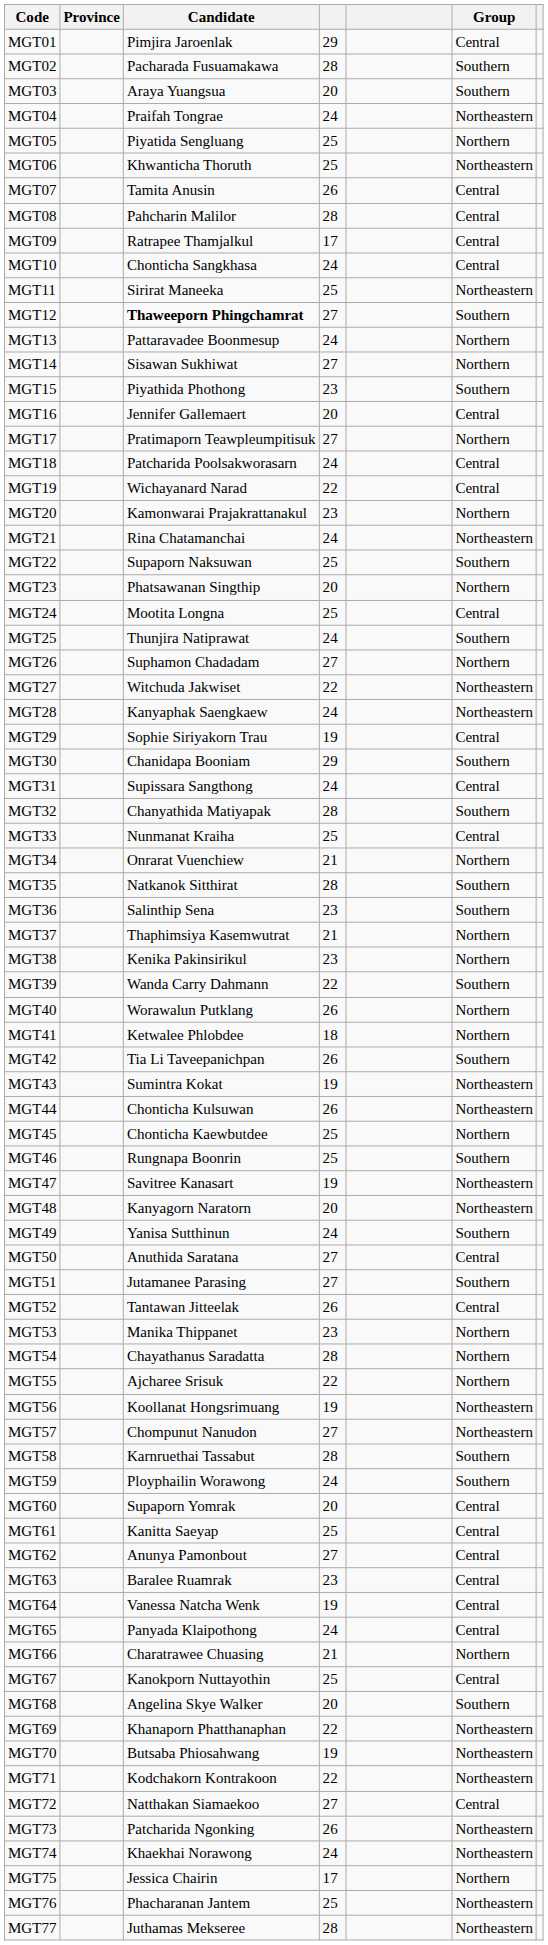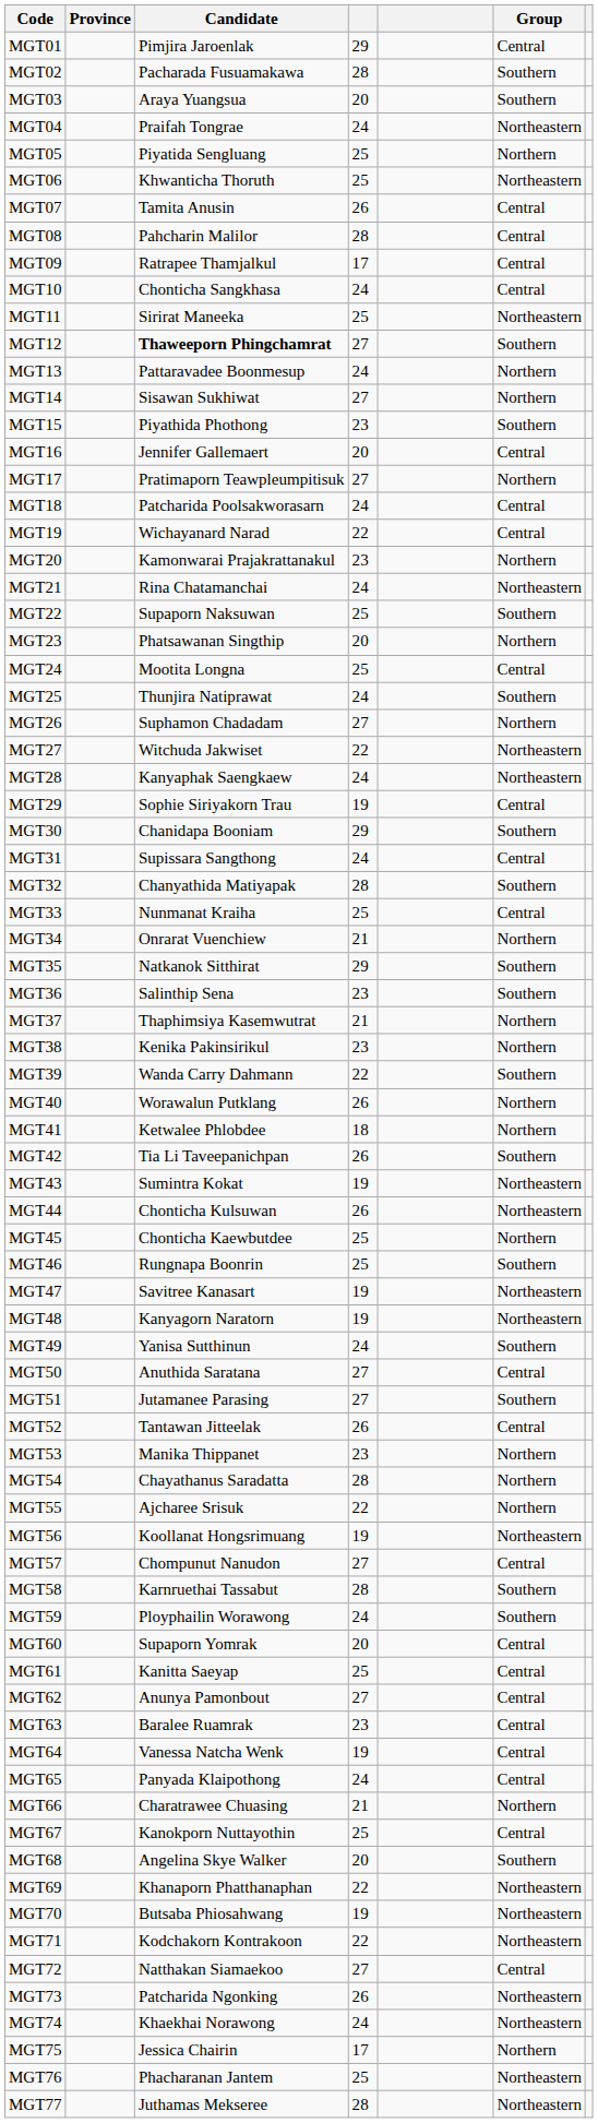MGT35 | column 4: 28 -> 29
MGT48 | column 4: 20 -> 19
MGT57 | Group: Northeastern -> Central
